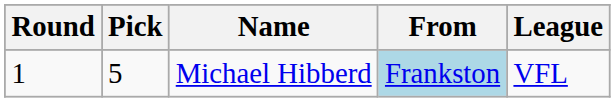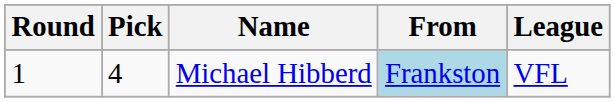Michael Hibberd | Pick: 5 -> 4
